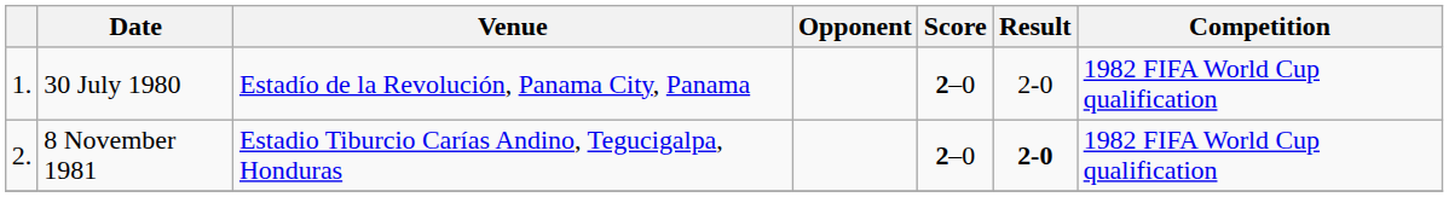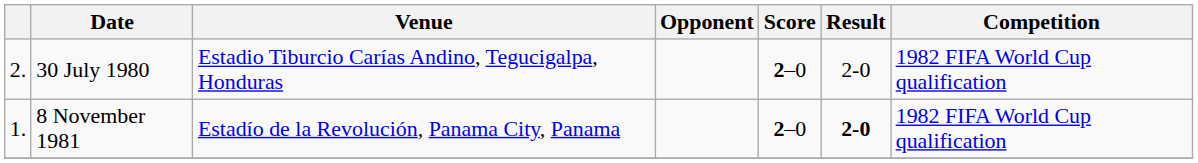30 July 1980 | column 1: 1. -> 2.
30 July 1980 | Venue: Estadío de la Revolución, Panama City, Panama -> Estadio Tiburcio Carías Andino, Tegucigalpa, Honduras
8 November 1981 | column 1: 2. -> 1.
8 November 1981 | Venue: Estadio Tiburcio Carías Andino, Tegucigalpa, Honduras -> Estadío de la Revolución, Panama City, Panama
